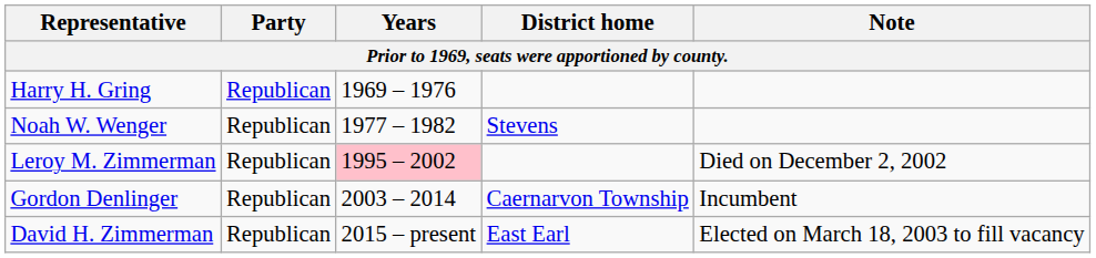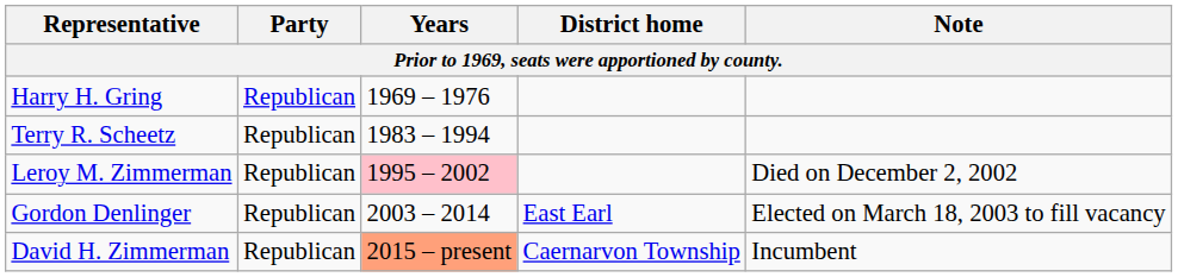- row: Noah W. Wenger | Republican | 1977 – 1982 | Stevens
+ row: Terry R. Scheetz | Republican | 1983 – 1994
Gordon Denlinger | District home: Caernarvon Township -> East Earl
Gordon Denlinger | Note: Incumbent -> Elected on March 18, 2003 to fill vacancy
David H. Zimmerman | Years: no background -> lightsalmon background
David H. Zimmerman | District home: East Earl -> Caernarvon Township
David H. Zimmerman | Note: Elected on March 18, 2003 to fill vacancy -> Incumbent
